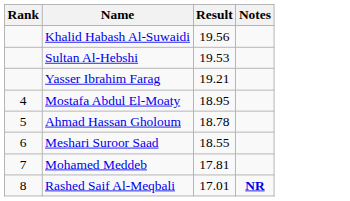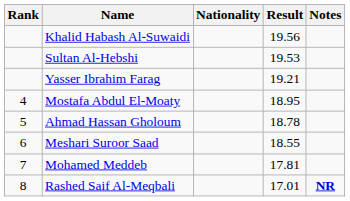+ column: Nationality
